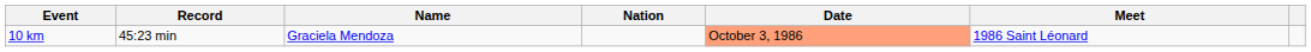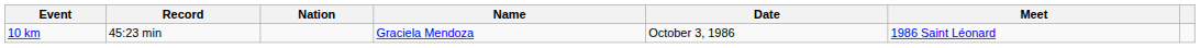columns swapped: Name <-> Nation
10 km | Date: lightsalmon background -> no background
